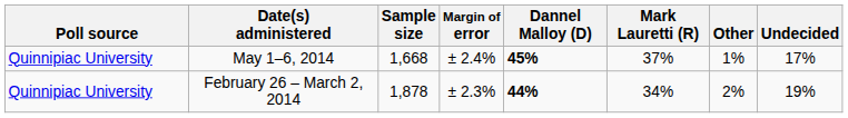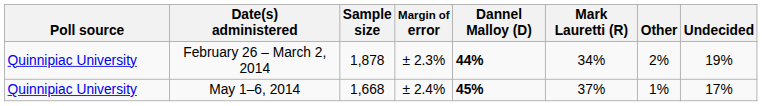rows swapped: May 1–6, 2014 <-> February 26 – March 2, 2014
